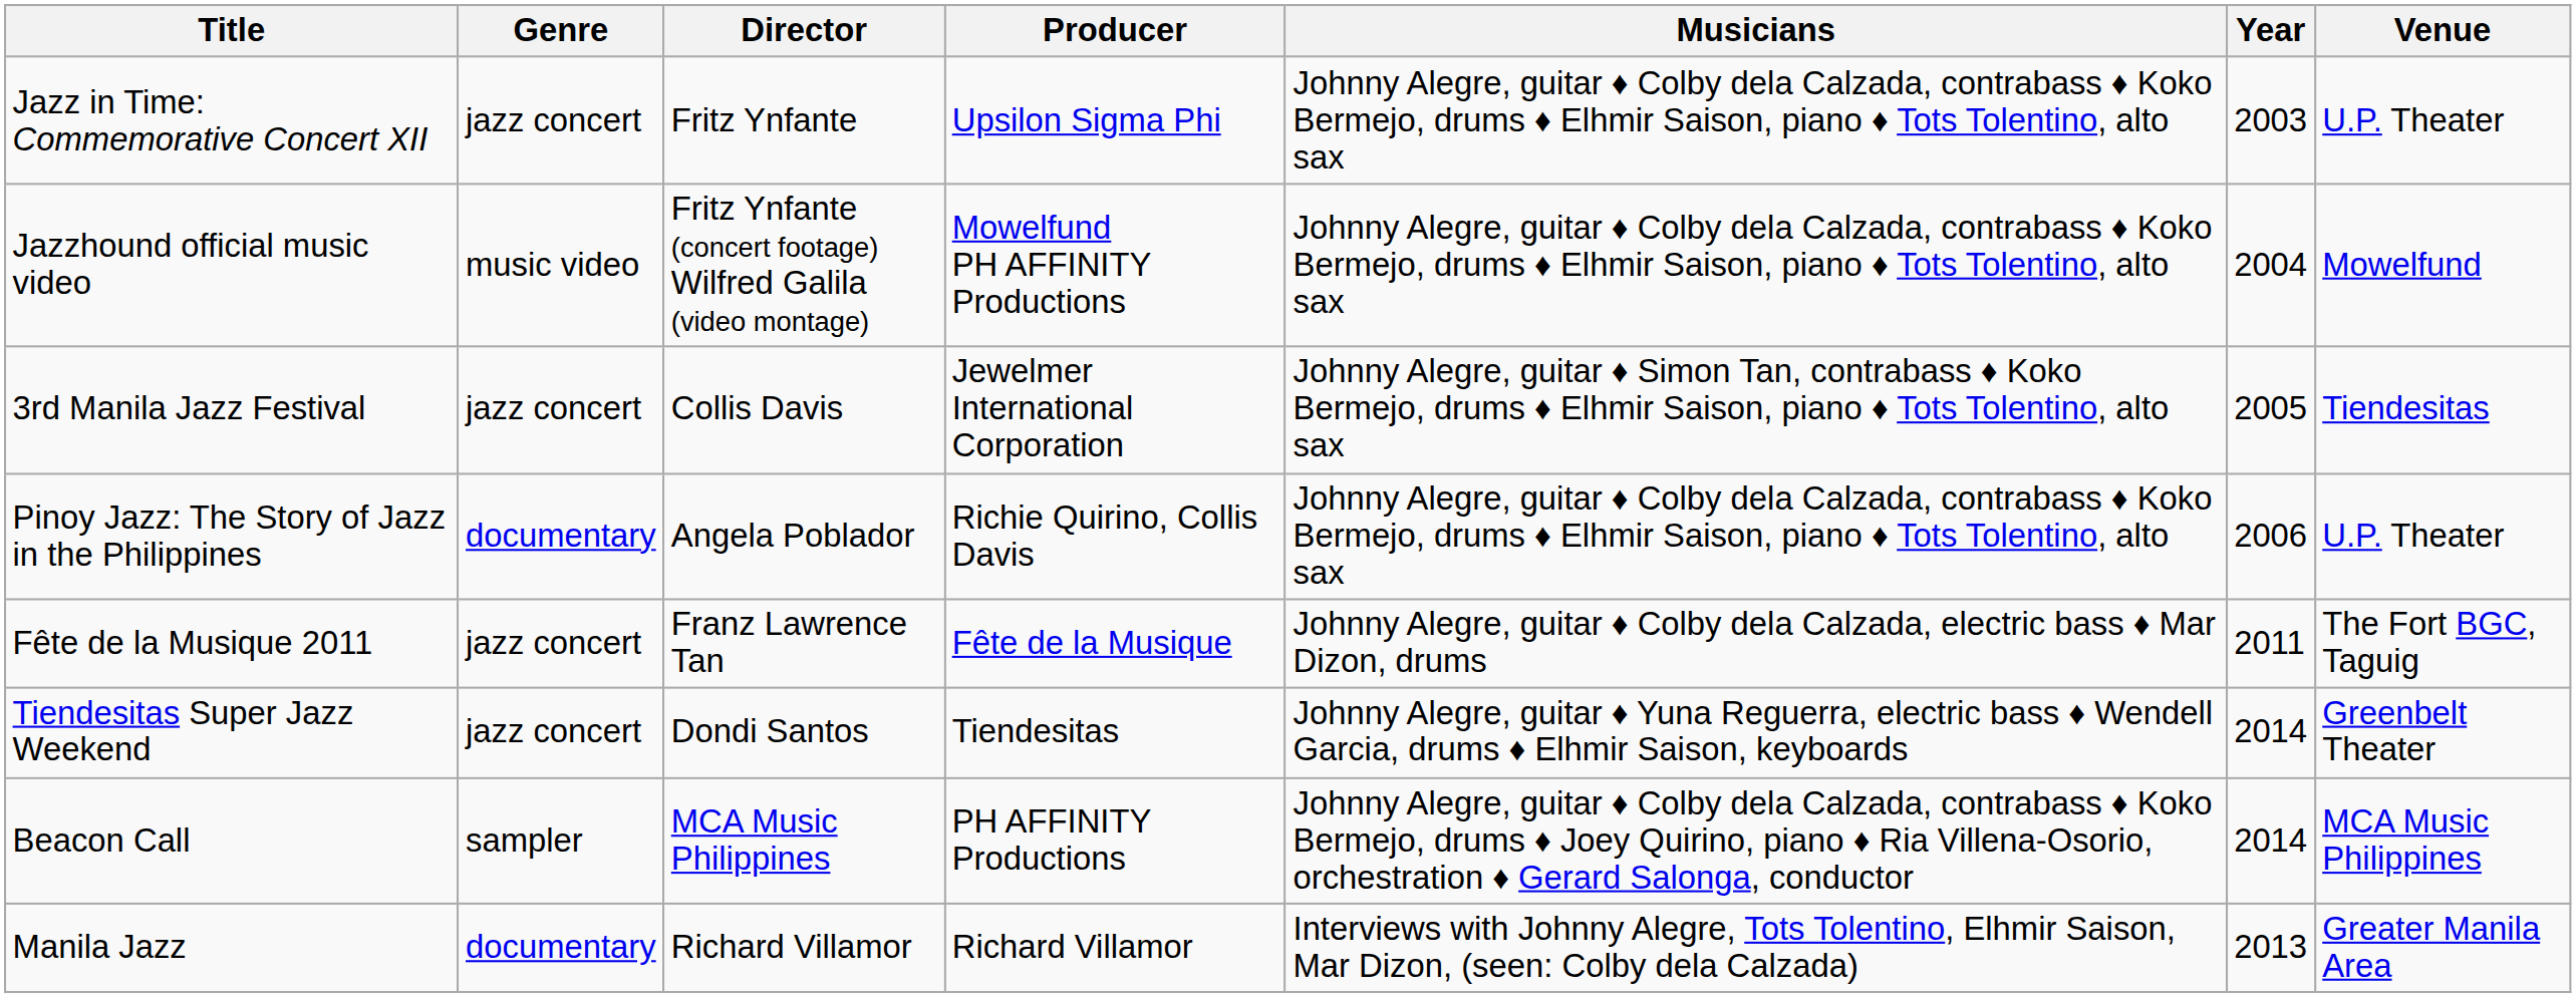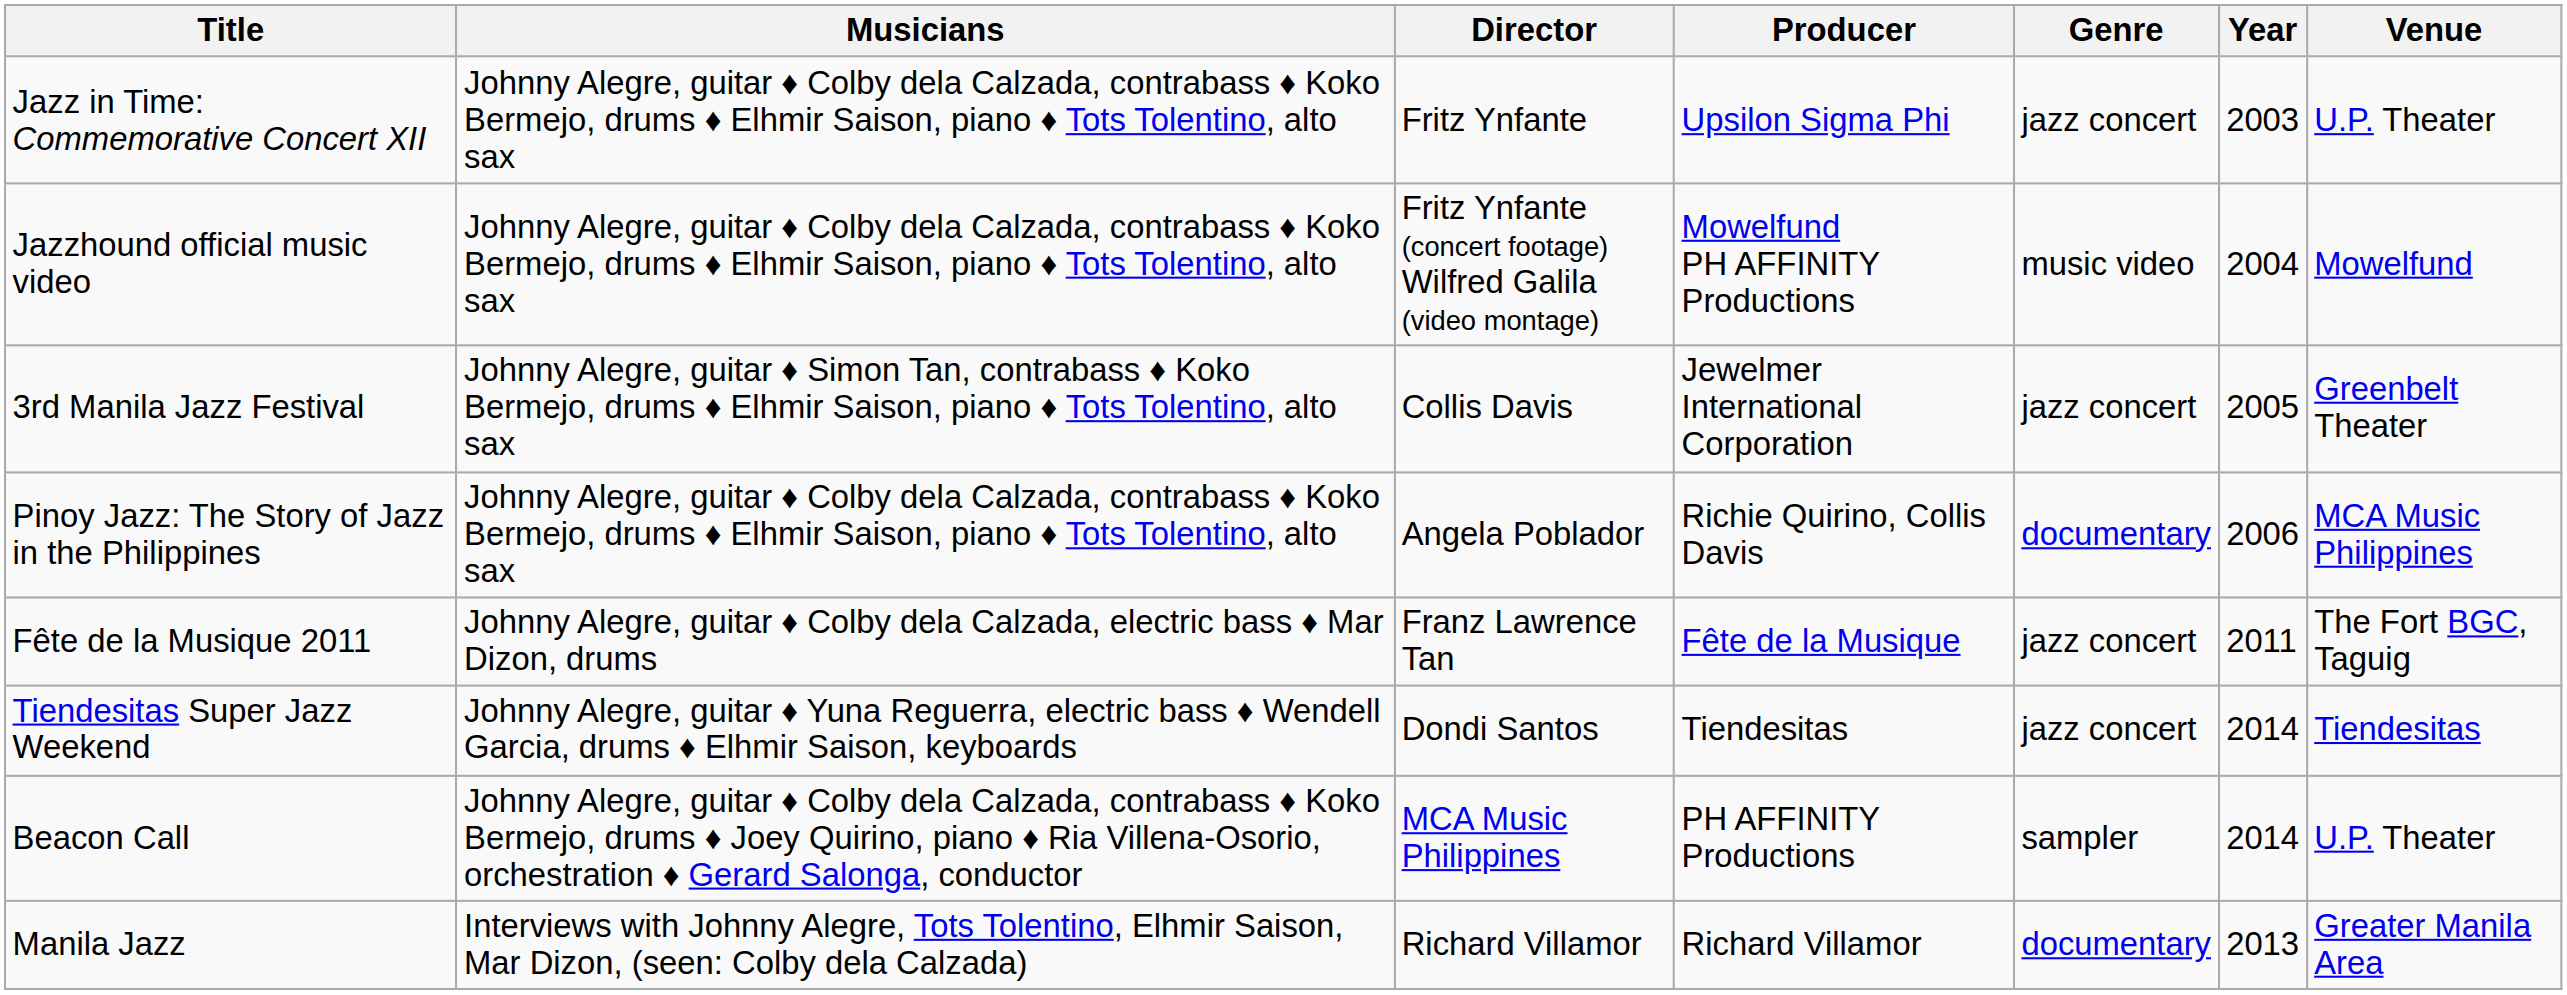columns swapped: Musicians <-> Genre
3rd Manila Jazz Festival | Venue: Tiendesitas -> Greenbelt Theater
Pinoy Jazz: The Story of Jazz in the Philippines | Venue: U.P. Theater -> MCA Music Philippines
Tiendesitas Super Jazz Weekend | Venue: Greenbelt Theater -> Tiendesitas
Beacon Call | Venue: MCA Music Philippines -> U.P. Theater
